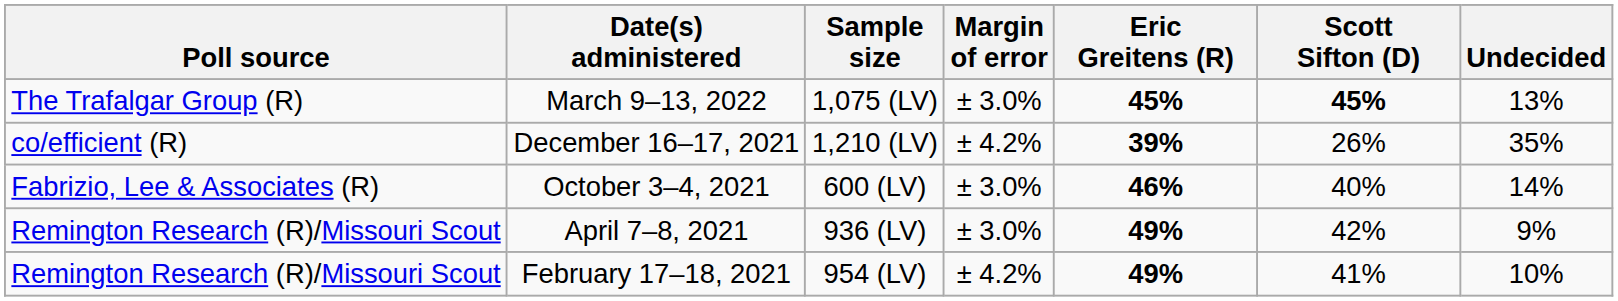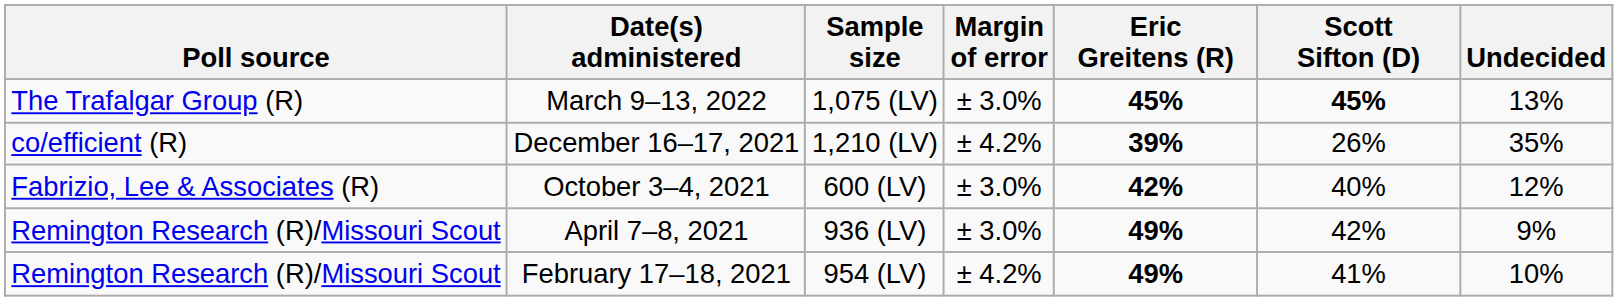October 3–4, 2021 | Eric Greitens (R): 46% -> 42%
October 3–4, 2021 | Undecided: 14% -> 12%
